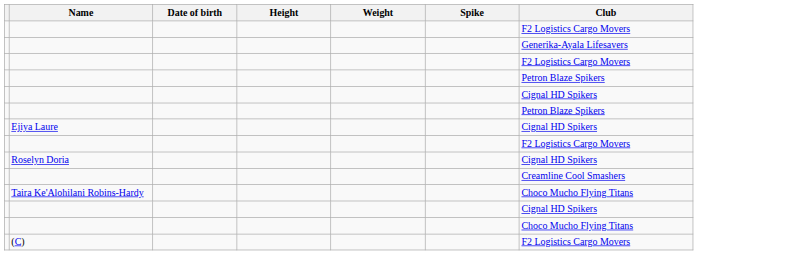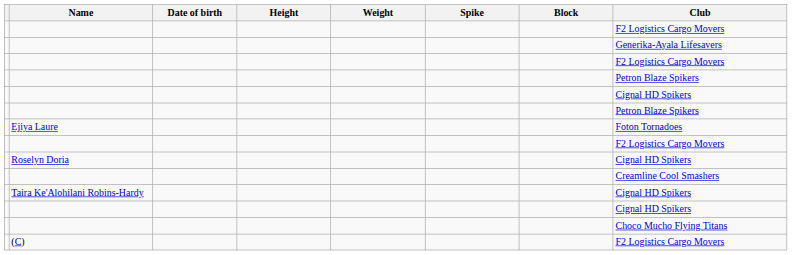+ column: Block
Ejiya Laure | Club: Cignal HD Spikers -> Foton Tornadoes
Taira Ke'Alohilani Robins-Hardy | Club: Choco Mucho Flying Titans -> Cignal HD Spikers
